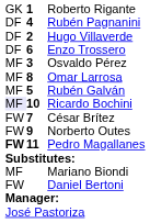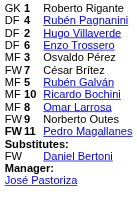rows swapped: Omar Larrosa <-> César Brítez
Ricardo Bochini | column 1: lavender background -> no background
- row: MF | Mariano Biondi
